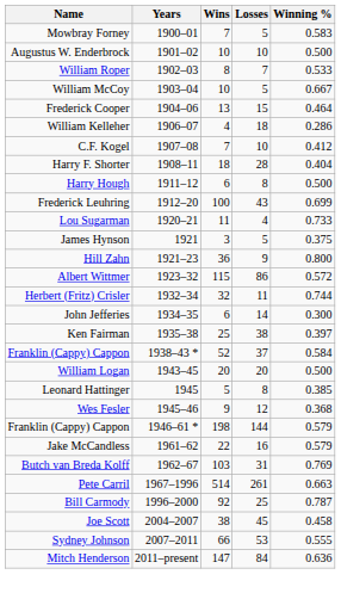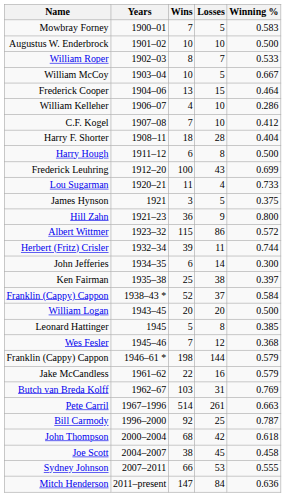William Kelleher | Losses: 18 -> 10
Herbert (Fritz) Crisler | Wins: 32 -> 39
Wes Fesler | Wins: 9 -> 7
+ row: John Thompson | 2000–2004 | 68 | 42 | 0.618
